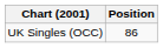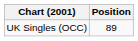UK Singles (OCC) | Position: 86 -> 89
